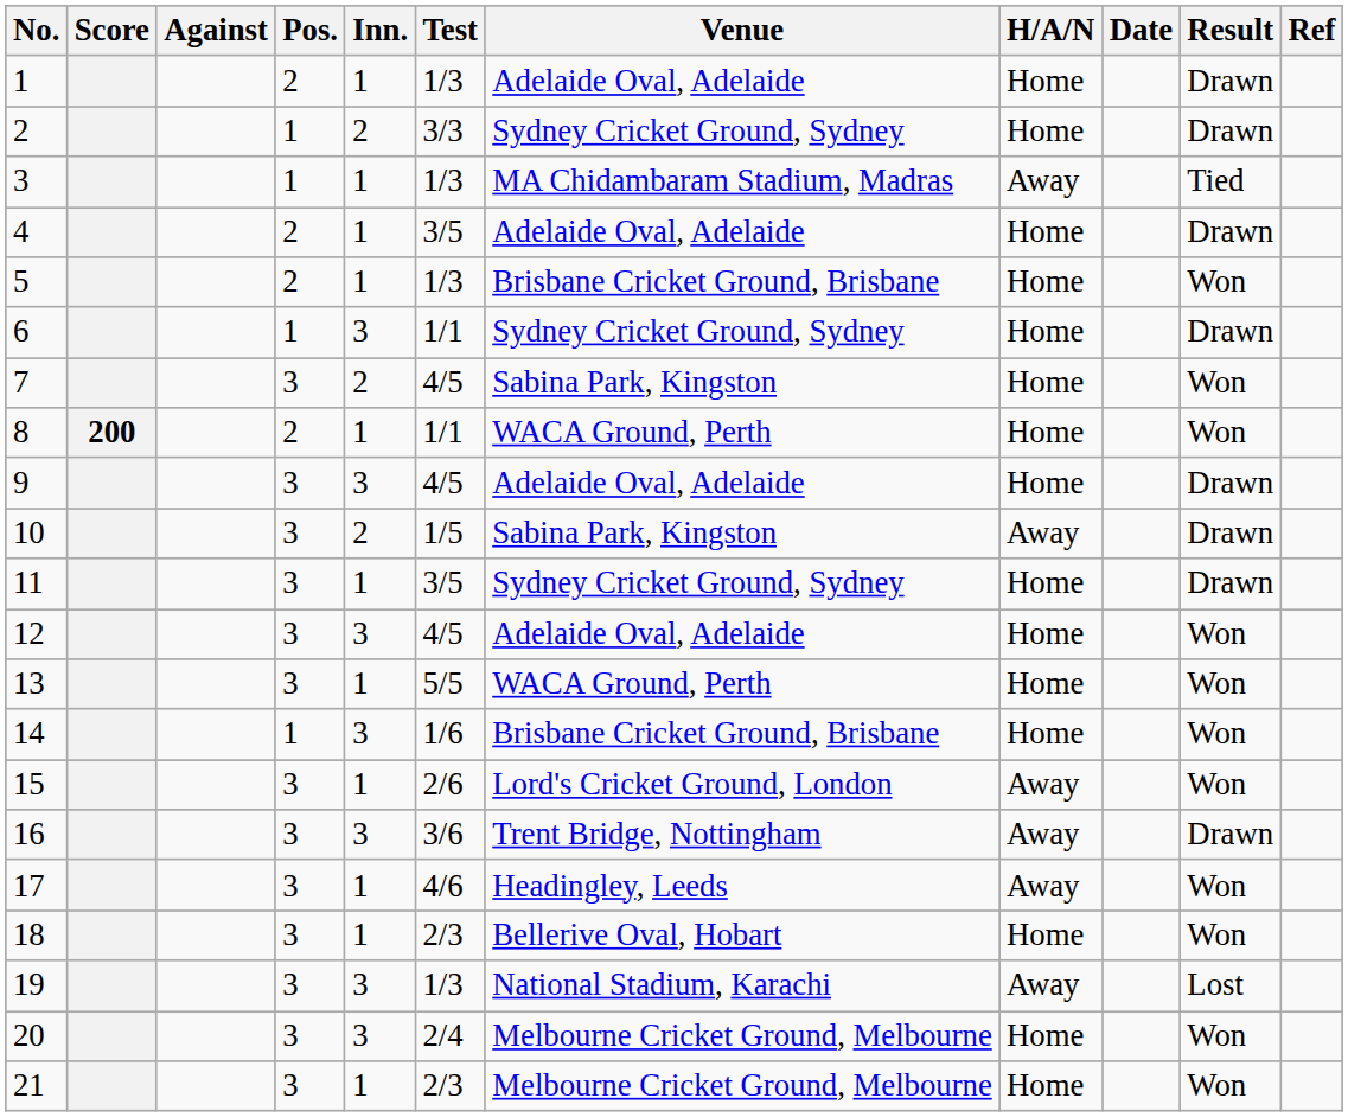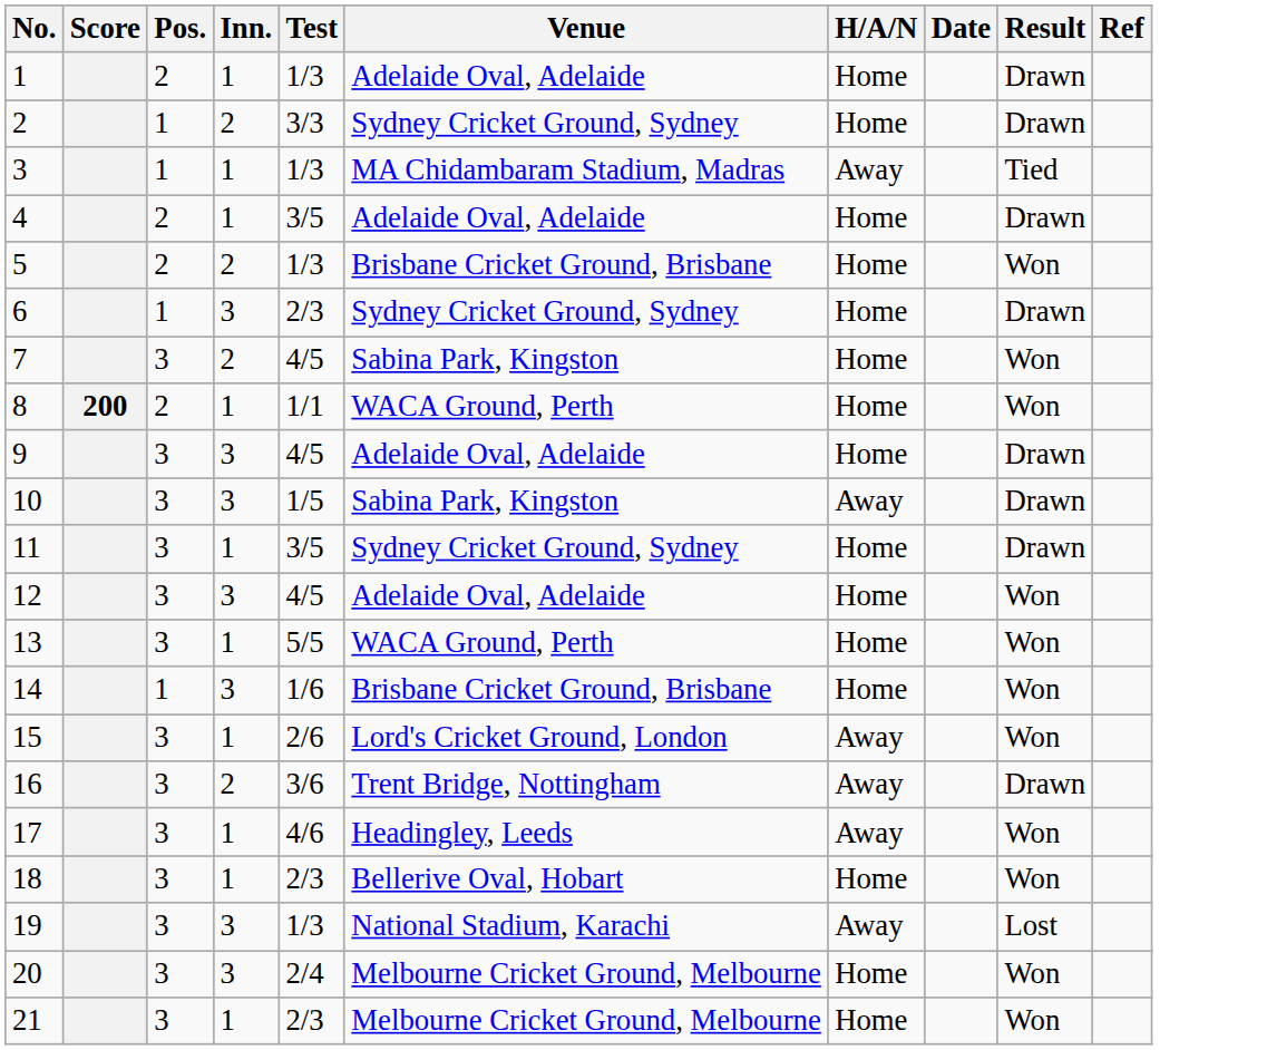- column: Against
5 | Inn.: 1 -> 2
6 | Test: 1/1 -> 2/3
10 | Inn.: 2 -> 3
16 | Inn.: 3 -> 2
